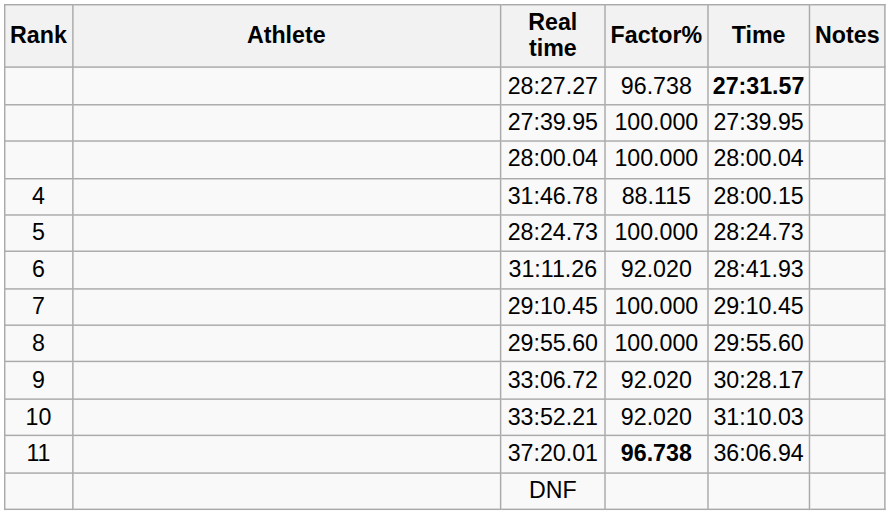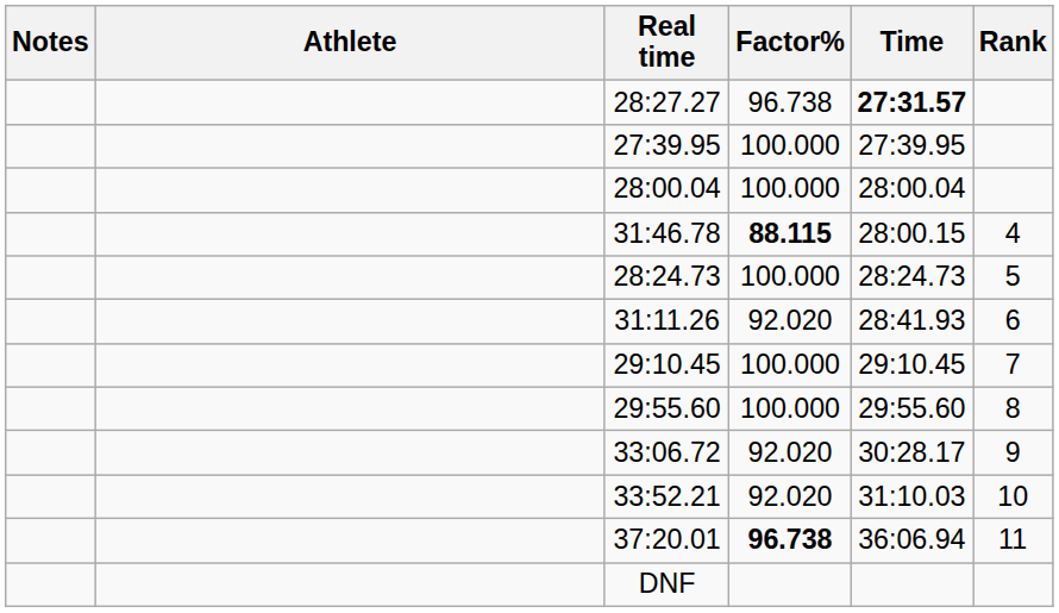columns swapped: Rank <-> Notes
31:46.78 | Factor%: normal -> bold
